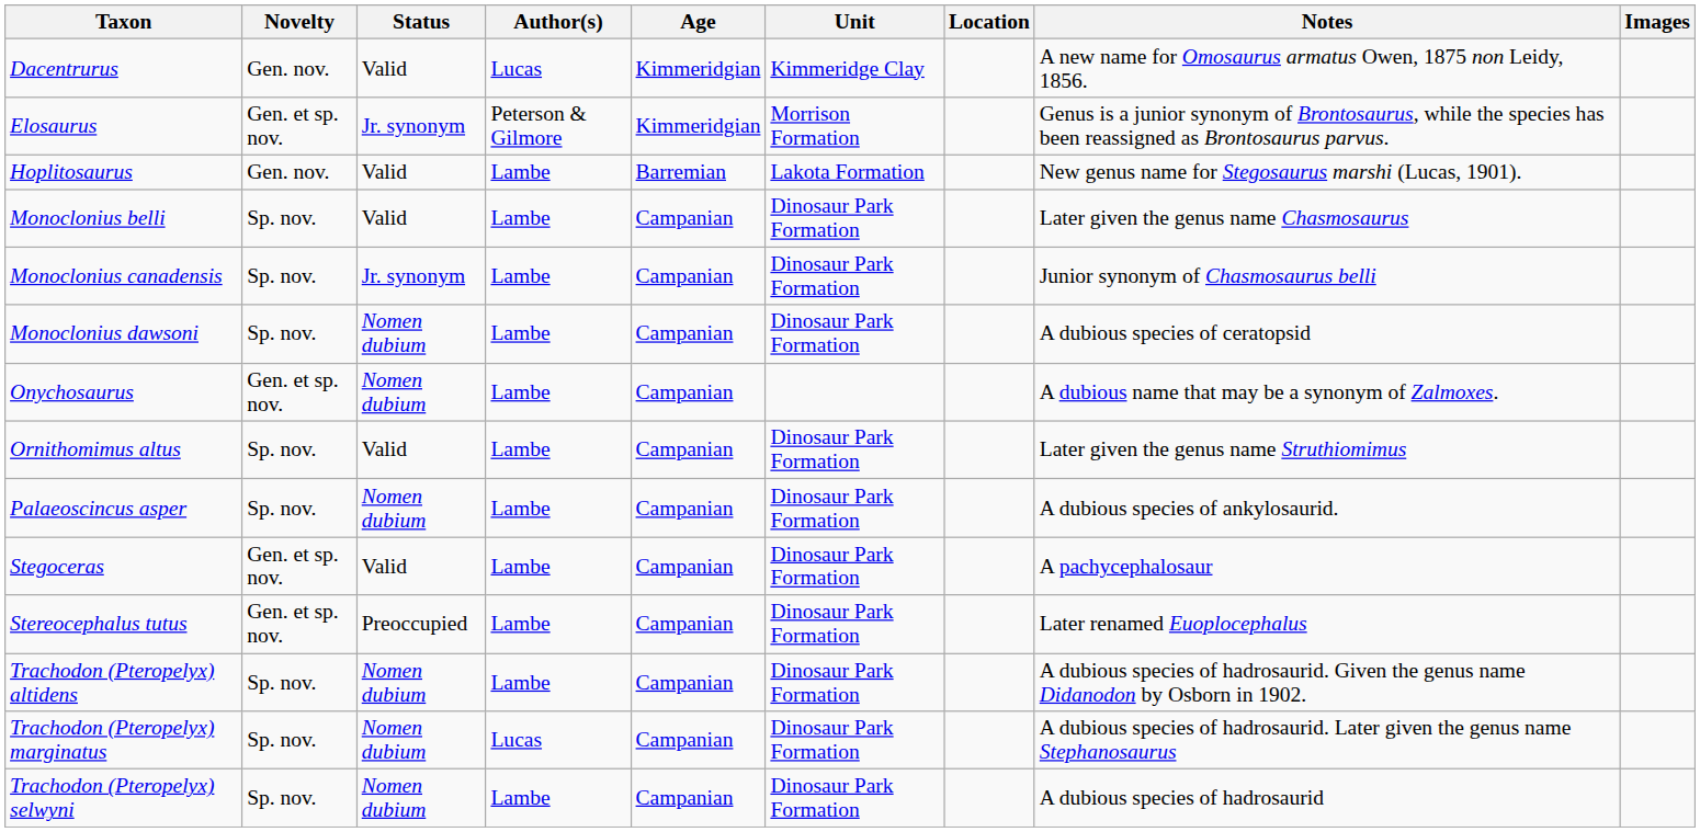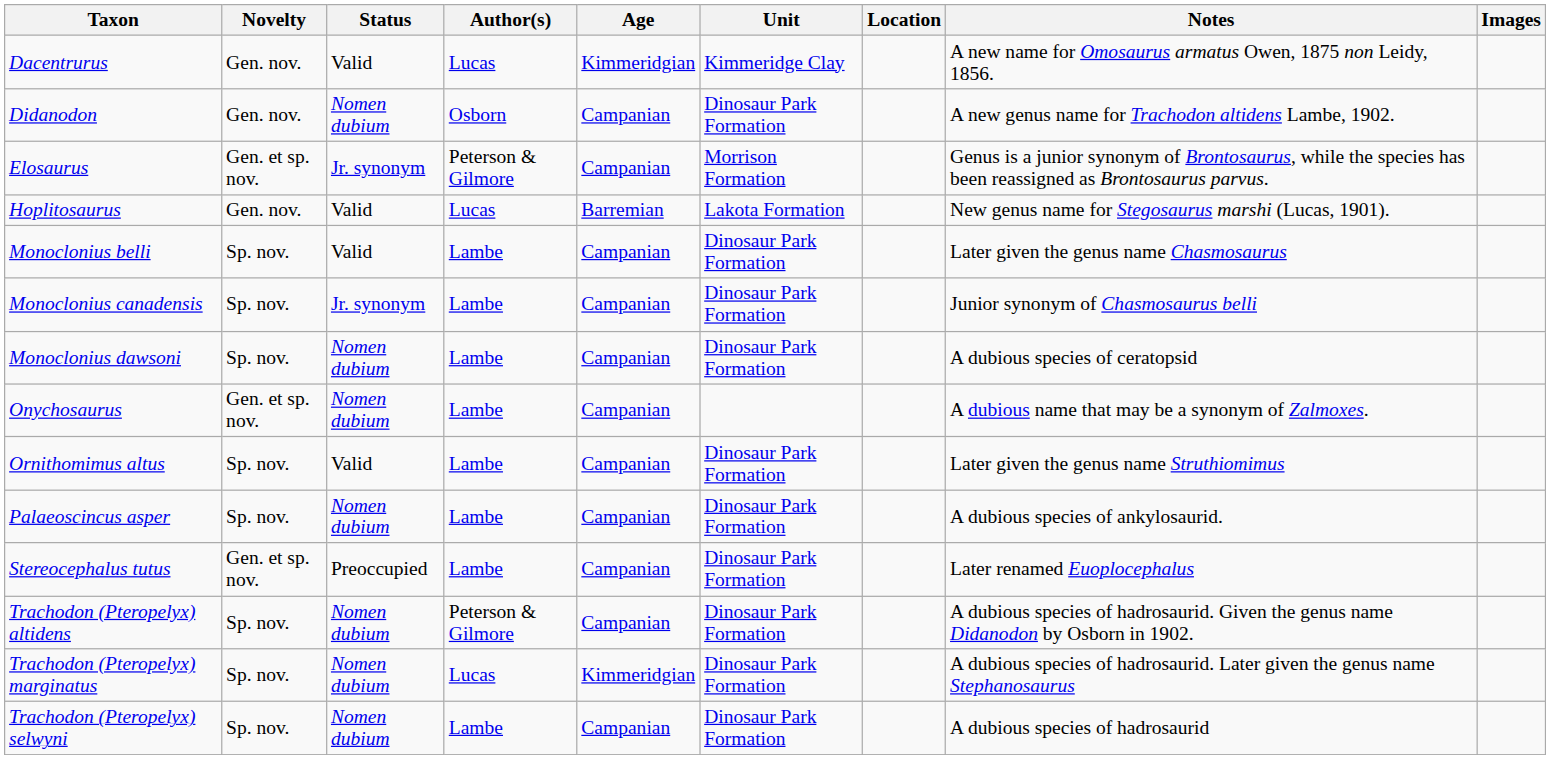+ row: Didanodon | Gen. nov. | Nomen dubium | Osborn | Campanian | Dinosaur Park Formation | A new genus name for Trachodon altidens Lambe, 1902.
Elosaurus | Age: Kimmeridgian -> Campanian
Hoplitosaurus | Author(s): Lambe -> Lucas
- row: Stegoceras | Gen. et sp. nov. | Valid | Lambe | Campanian | Dinosaur Park Formation | A pachycephalosaur
Trachodon (Pteropelyx) altidens | Author(s): Lambe -> Peterson & Gilmore
Trachodon (Pteropelyx) marginatus | Age: Campanian -> Kimmeridgian
